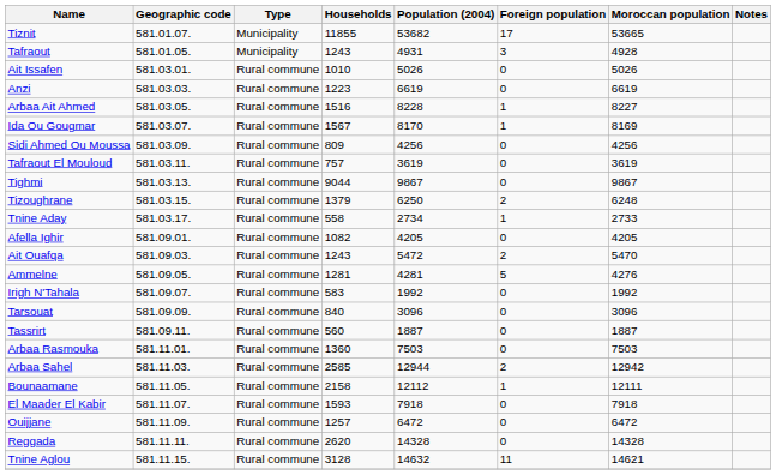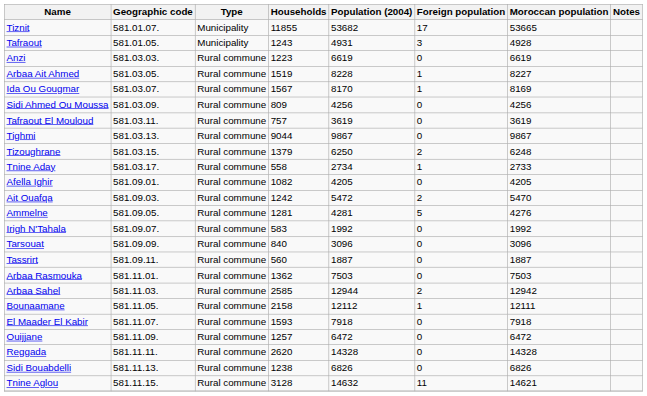- row: Ait Issafen | 581.03.01. | Rural commune | 1010 | 5026 | 0 | 5026
Arbaa Ait Ahmed | Households: 1516 -> 1519
Ait Ouafqa | Households: 1243 -> 1242
Arbaa Rasmouka | Households: 1360 -> 1362
+ row: Sidi Bouabdelli | 581.11.13. | Rural commune | 1238 | 6826 | 0 | 6826
